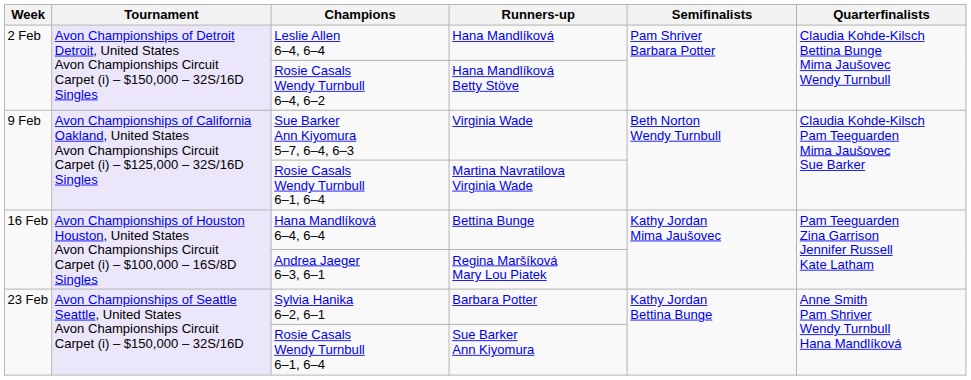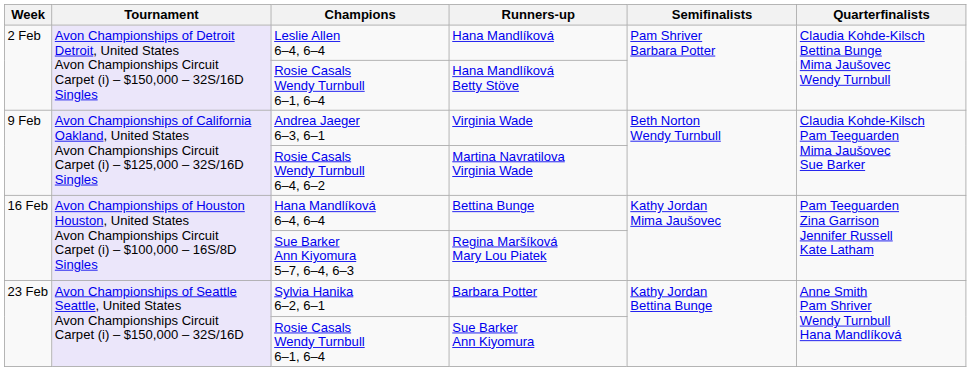Hana Mandlíková Betty Stöve | Champions: Rosie Casals Wendy Turnbull 6–4, 6–2 -> Rosie Casals Wendy Turnbull 6–1, 6–4
Virginia Wade | Champions: Sue Barker Ann Kiyomura 5–7, 6–4, 6–3 -> Andrea Jaeger 6–3, 6–1
Martina Navratilova Virginia Wade | Champions: Rosie Casals Wendy Turnbull 6–1, 6–4 -> Rosie Casals Wendy Turnbull 6–4, 6–2
Regina Maršíková Mary Lou Piatek | Champions: Andrea Jaeger 6–3, 6–1 -> Sue Barker Ann Kiyomura 5–7, 6–4, 6–3
